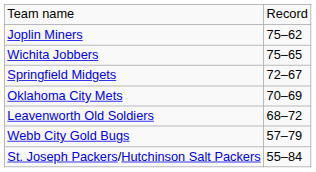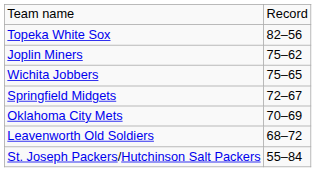+ row: Topeka White Sox | 82–56
- row: Webb City Gold Bugs | 57–79
